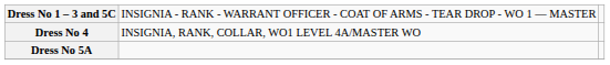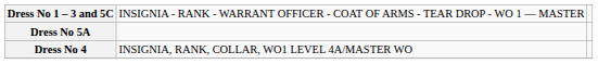rows swapped: Dress No 5A <-> Dress No 4
